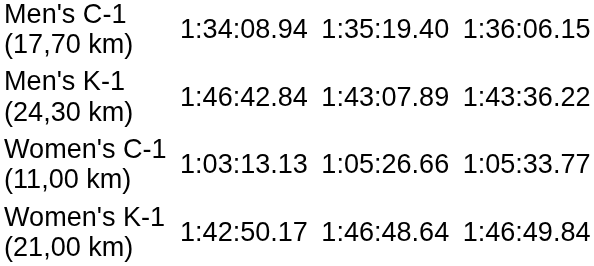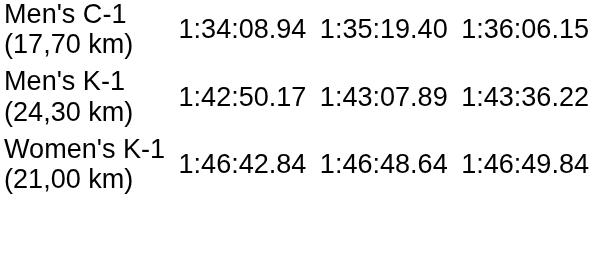Men's K-1 (24,30 km) | column 3: 1:46:42.84 -> 1:42:50.17
- row: Women's C-1 (11,00 km) | 1:03:13.13 | 1:05:26.66 | 1:05:33.77
Women's K-1 (21,00 km) | column 3: 1:42:50.17 -> 1:46:42.84
